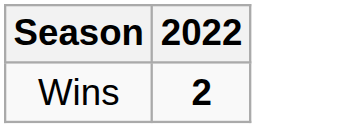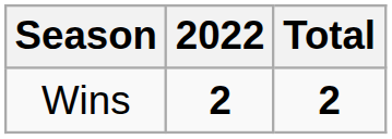+ column: Total | 2
